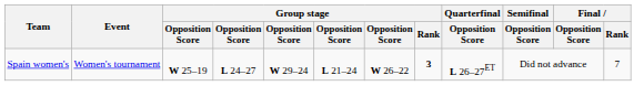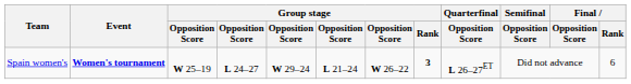Spain women's | Event: normal -> bold
Spain women's | Final / Rank: 7 -> 6
